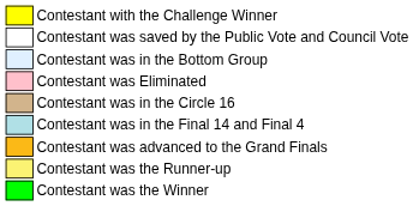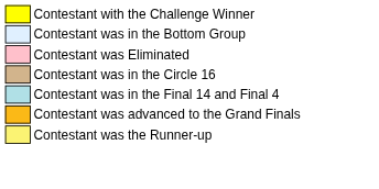- row: Contestant was saved by the Public Vote and Council Vote
- row: Contestant was the Winner
